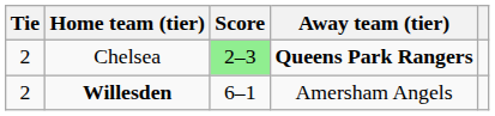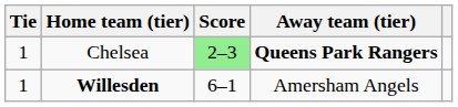Chelsea | Tie: 2 -> 1
Willesden | Tie: 2 -> 1
